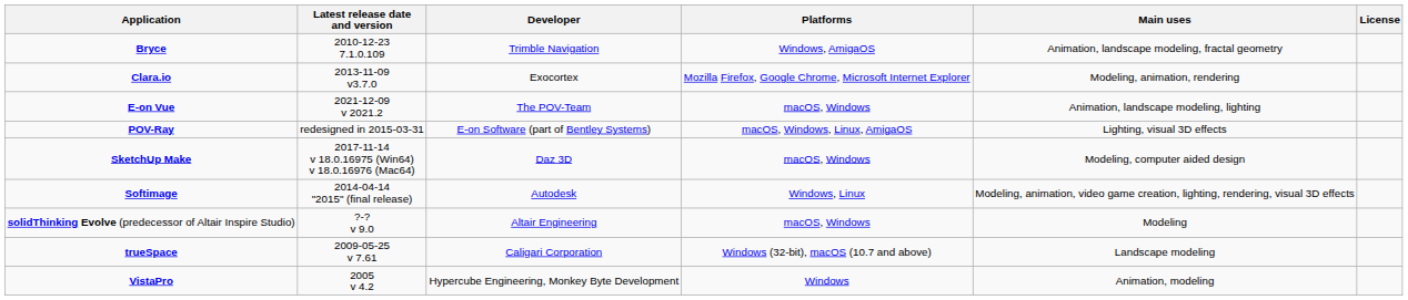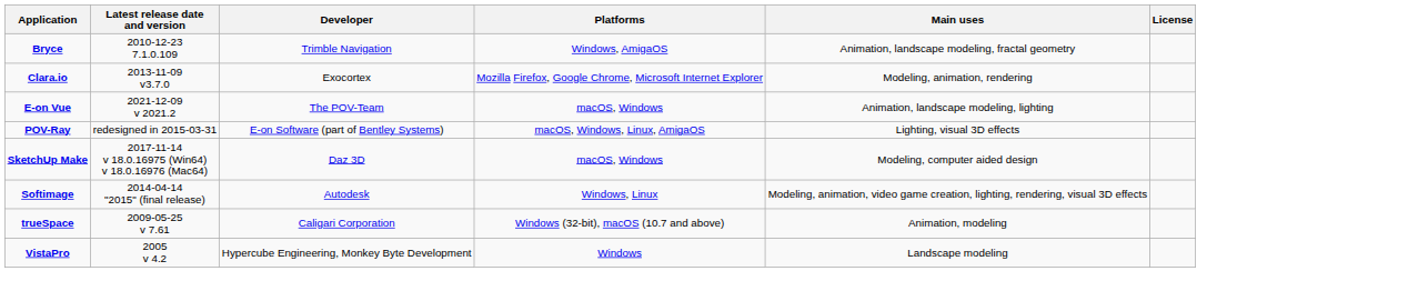- row: solidThinking Evolve (predecessor of Altair Inspire Studio) | ?-? v 9.0 | Altair Engineering | macOS, Windows | Modeling
trueSpace | Main uses: Landscape modeling -> Animation, modeling
VistaPro | Main uses: Animation, modeling -> Landscape modeling
